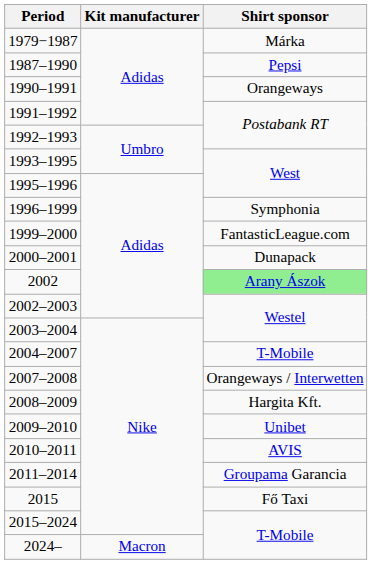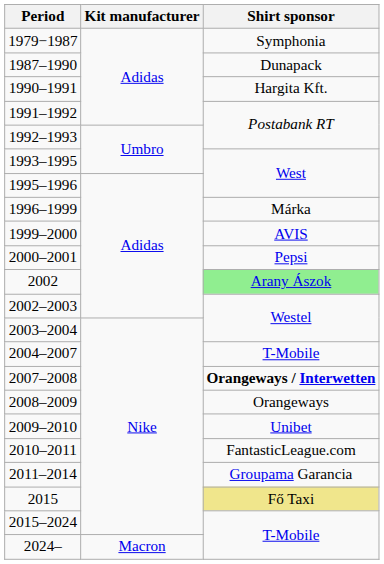1979−1987 | Shirt sponsor: Márka -> Symphonia
1987–1990 | Shirt sponsor: Pepsi -> Dunapack
1990–1991 | Shirt sponsor: Orangeways -> Hargita Kft.
1996–1999 | Shirt sponsor: Symphonia -> Márka
1999–2000 | Shirt sponsor: FantasticLeague.com -> AVIS
2000–2001 | Shirt sponsor: Dunapack -> Pepsi
2007–2008 | Shirt sponsor: normal -> bold
2008–2009 | Shirt sponsor: Hargita Kft. -> Orangeways
2010–2011 | Shirt sponsor: AVIS -> FantasticLeague.com
2015 | Shirt sponsor: no background -> khaki background
